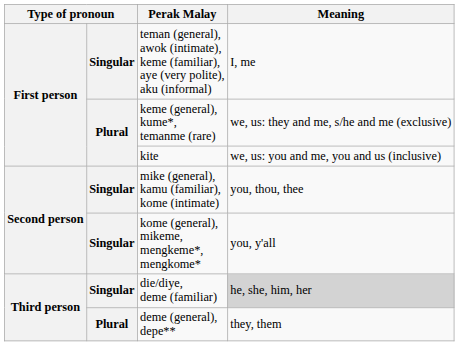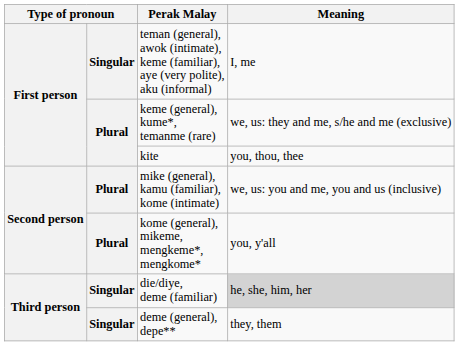kite | Meaning: we, us: you and me, you and us (inclusive) -> you, thou, thee
mike (general), kamu (familiar), kome (intimate) | column 2: Singular -> Plural
mike (general), kamu (familiar), kome (intimate) | Meaning: you, thou, thee -> we, us: you and me, you and us (inclusive)
kome (general), mikeme, mengkeme*, mengkome* | column 2: Singular -> Plural
deme (general), depe** | column 2: Plural -> Singular
